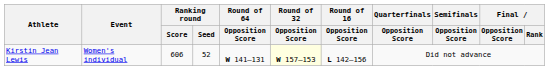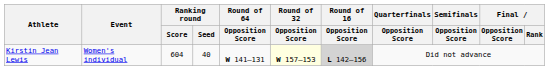Kirstin Jean Lewis | Ranking round / Score: 606 -> 604
Kirstin Jean Lewis | Ranking round / Seed: 52 -> 40
Kirstin Jean Lewis | Round of 16 / Opposition Score: no background -> lightgrey background
